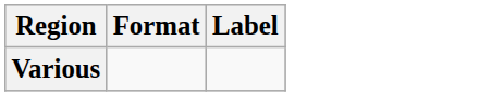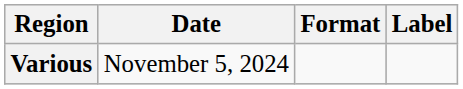+ column: Date | November 5, 2024
